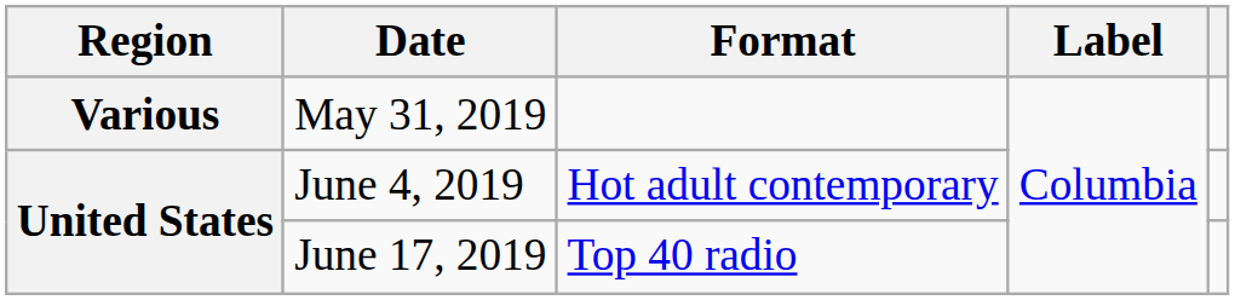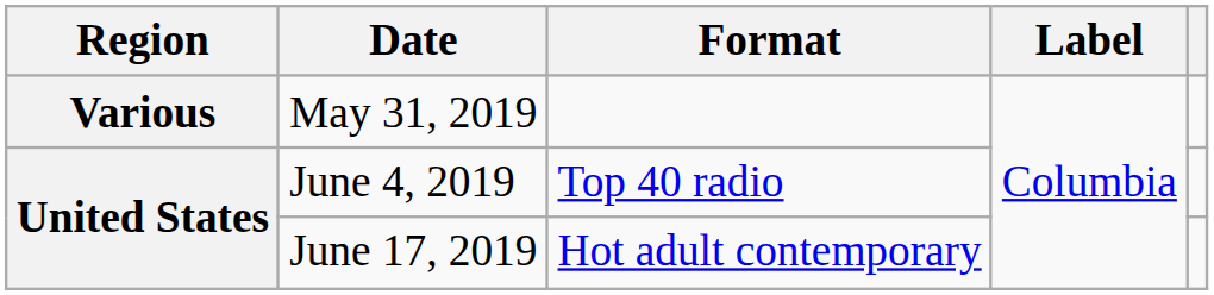June 4, 2019 | Format: Hot adult contemporary -> Top 40 radio
June 17, 2019 | Format: Top 40 radio -> Hot adult contemporary
